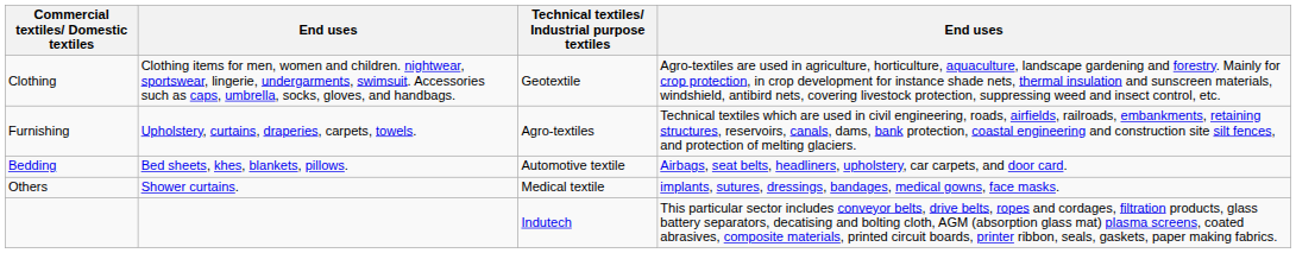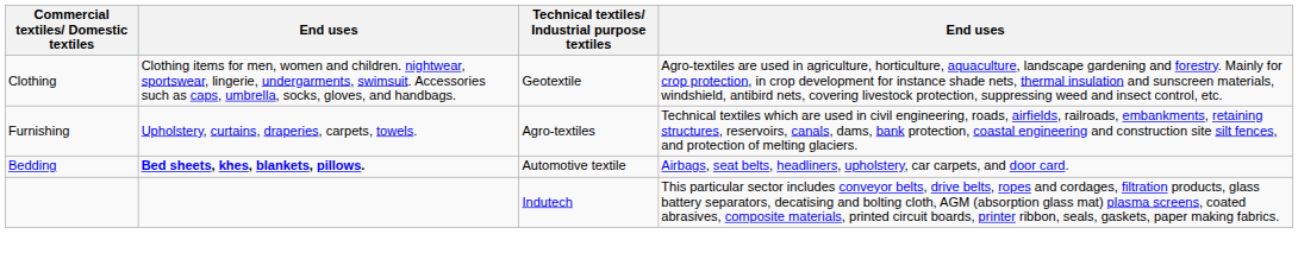Bedding | column 2: normal -> bold
- row: Others | Shower curtains. | Medical textile | implants, sutures, dressings, bandages, medical gowns, face masks.
